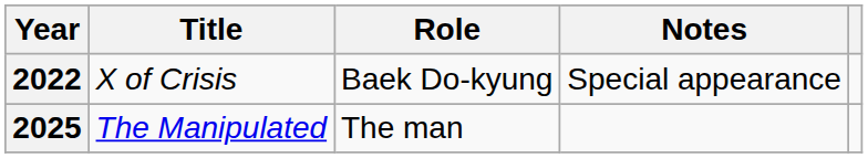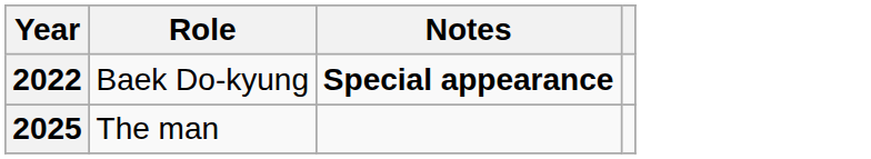- column: Title | X of Crisis | The Manipulated
2022 | Notes: normal -> bold
